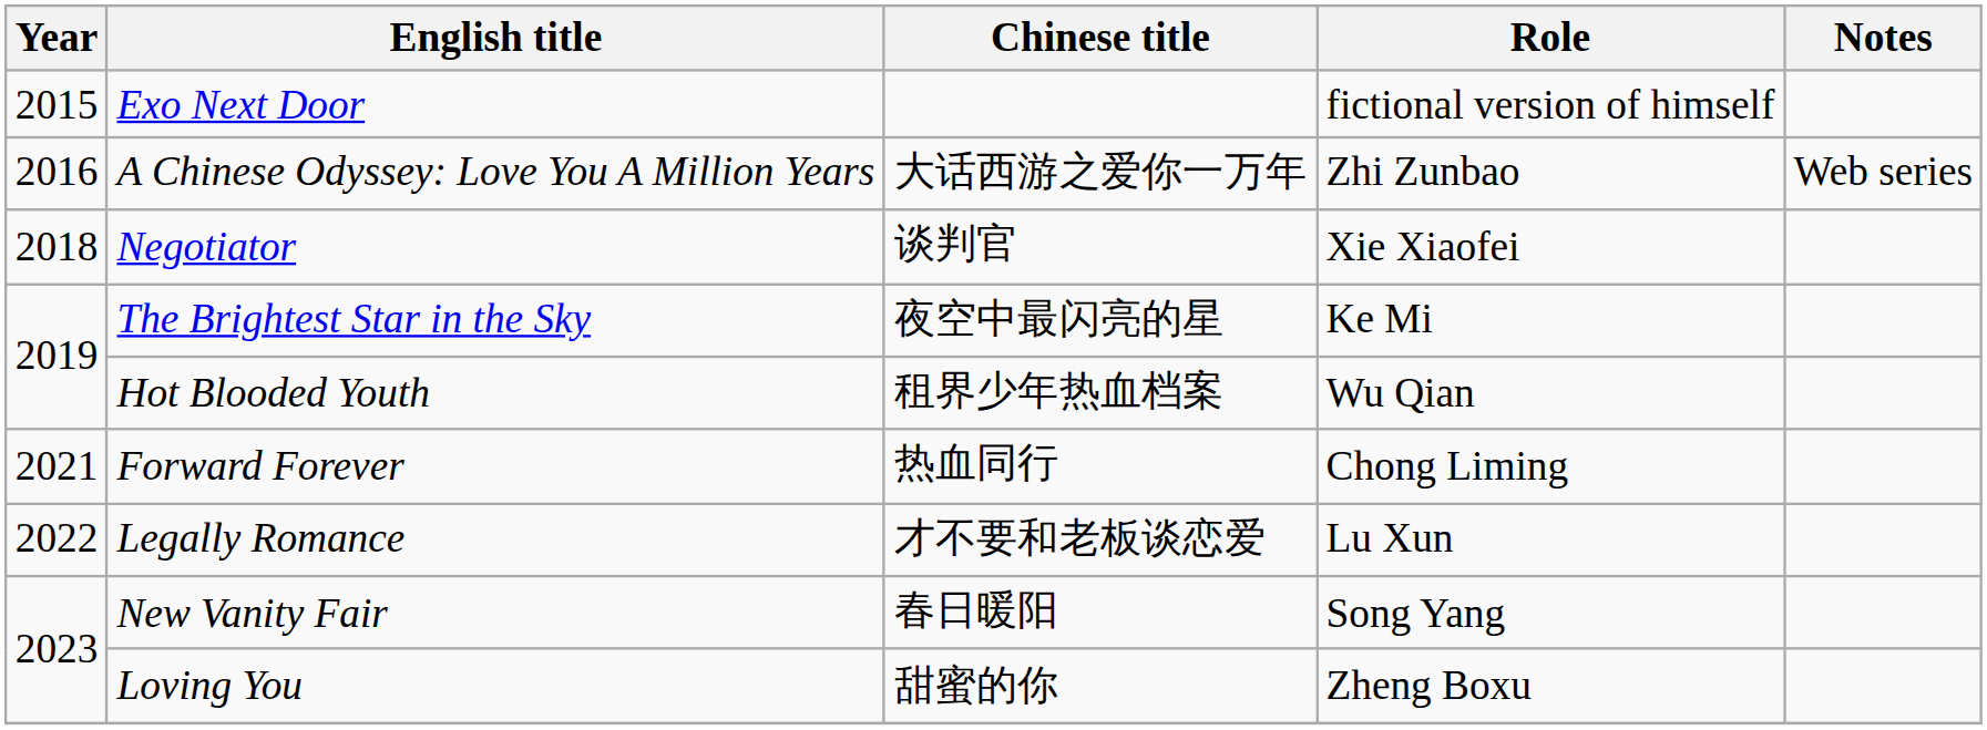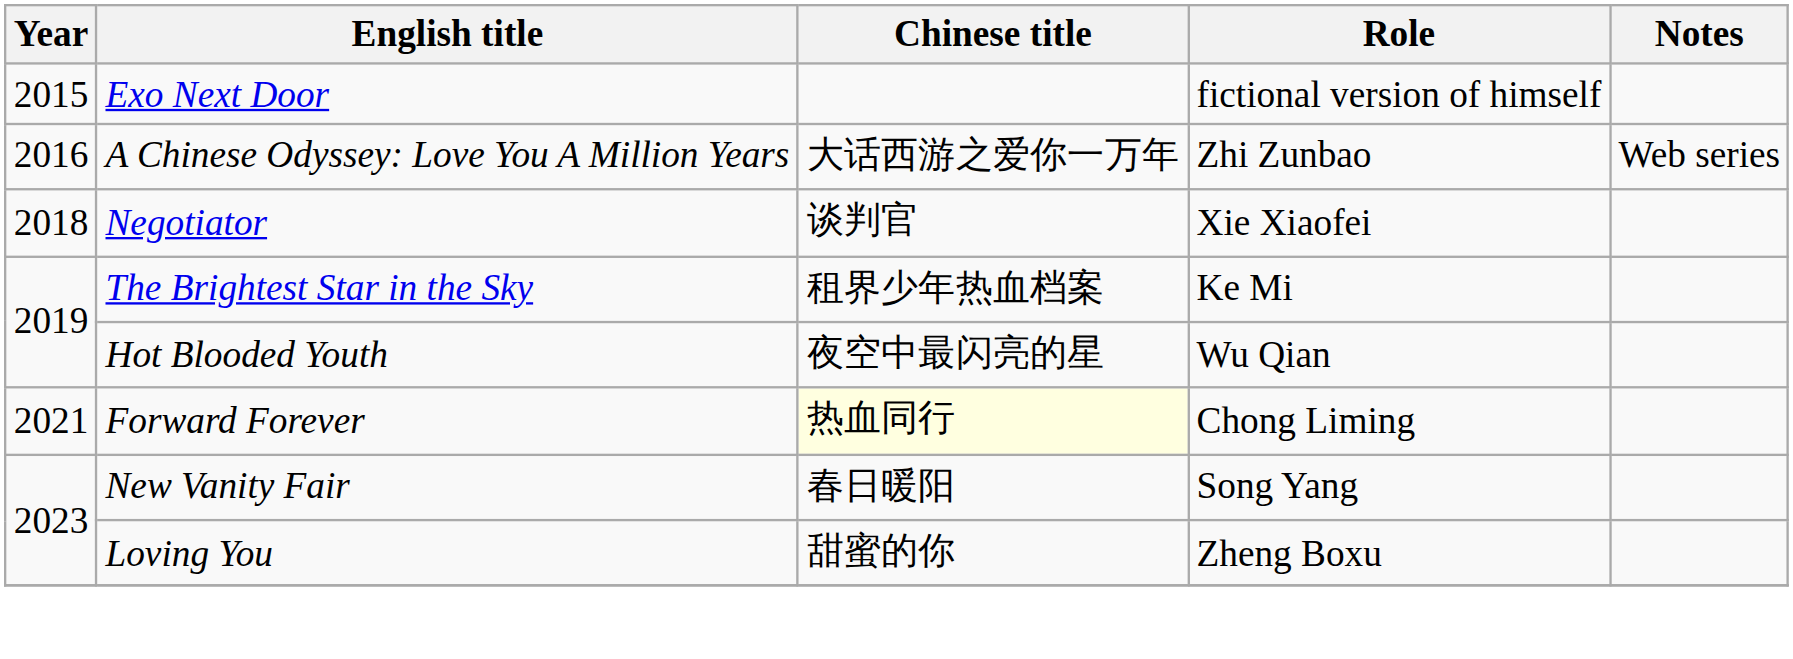The Brightest Star in the Sky | Chinese title: 夜空中最闪亮的星 -> 租界少年热血档案
Hot Blooded Youth | Chinese title: 租界少年热血档案 -> 夜空中最闪亮的星
Forward Forever | Chinese title: no background -> lightyellow background
- row: 2022 | Legally Romance | 才不要和老板谈恋爱 | Lu Xun
